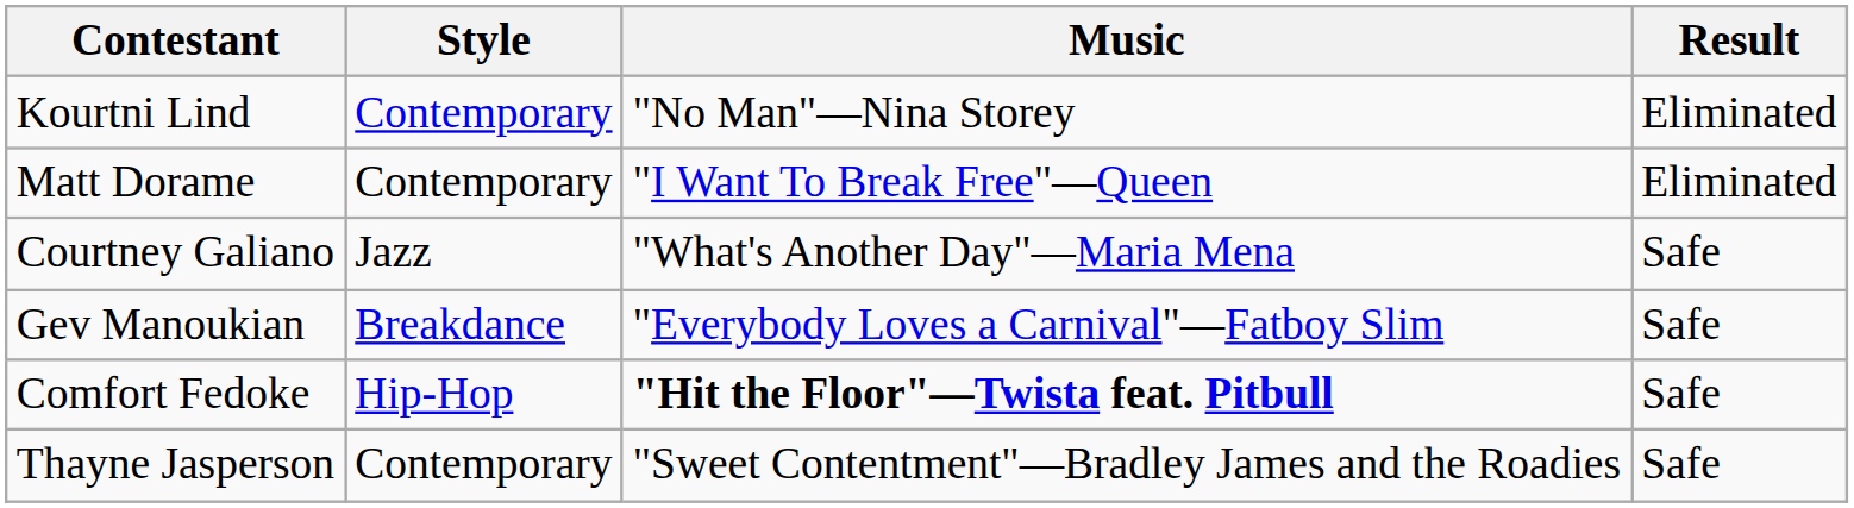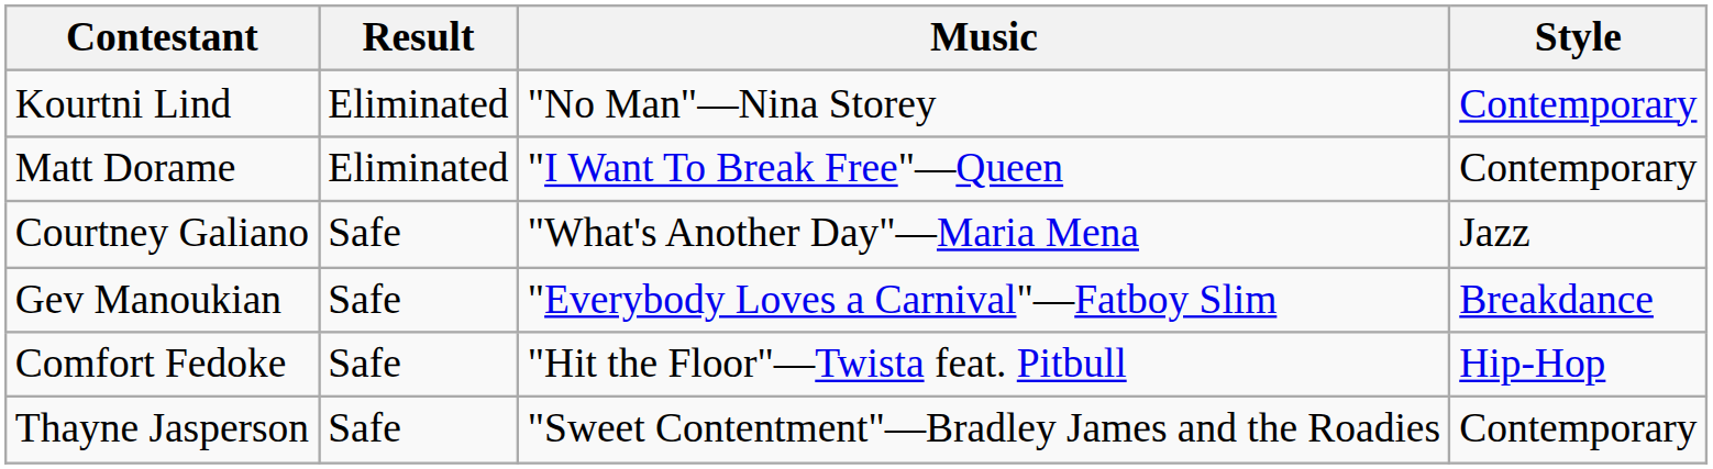columns swapped: Style <-> Result
Comfort Fedoke | Music: bold -> normal
